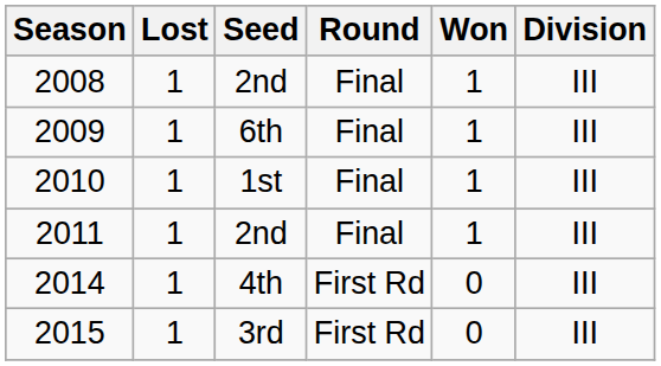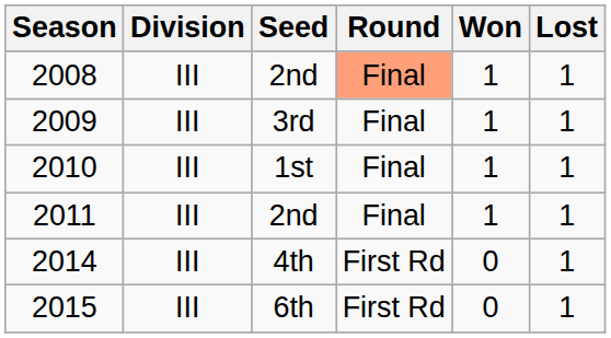columns swapped: Division <-> Lost
2008 | Round: no background -> lightsalmon background
2009 | Seed: 6th -> 3rd
2015 | Seed: 3rd -> 6th
